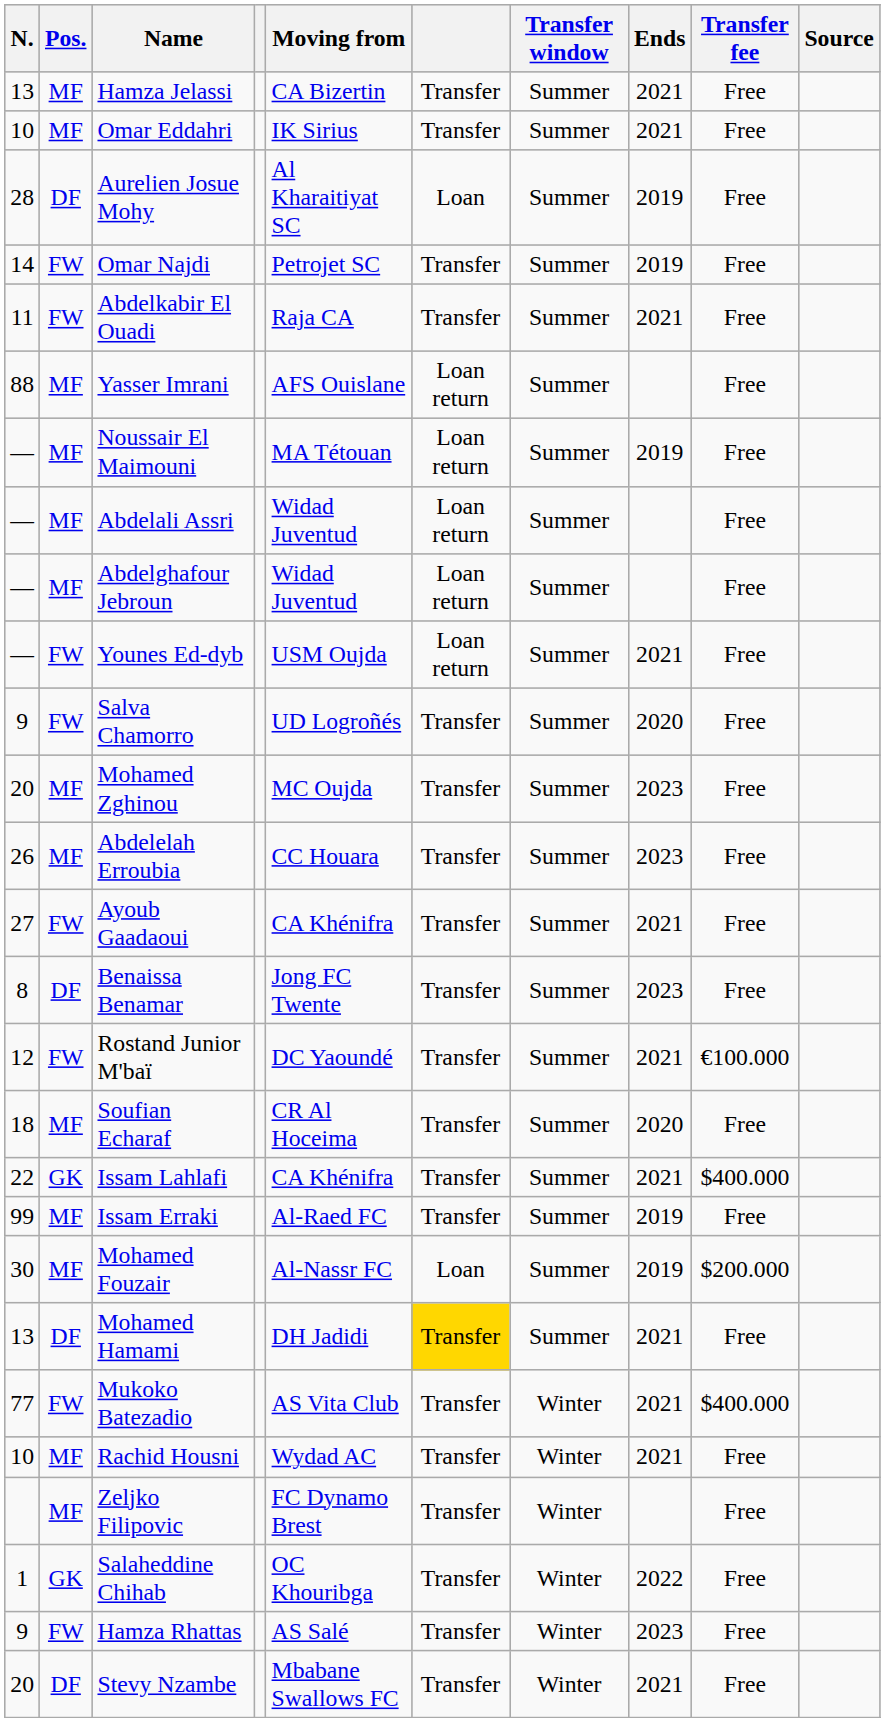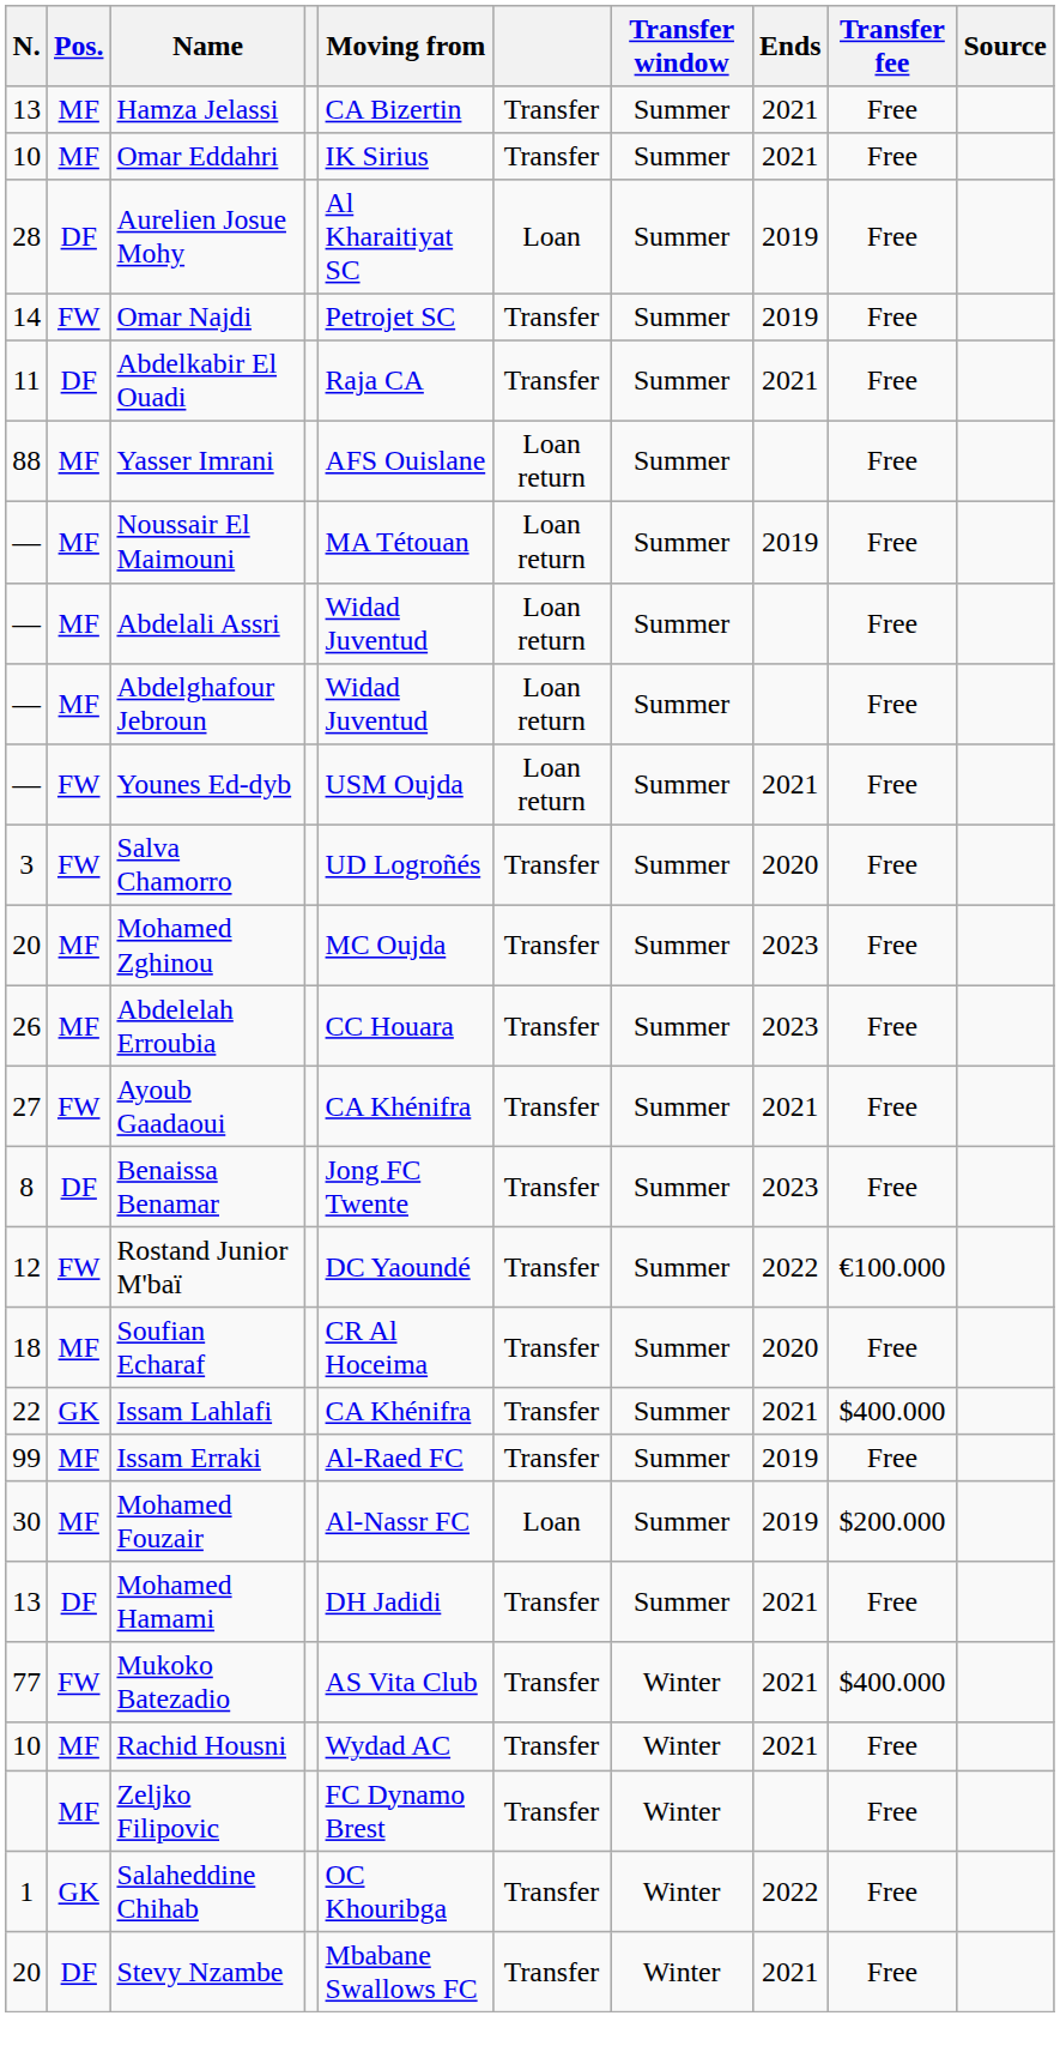Abdelkabir El Ouadi | Pos.: FW -> DF
Salva Chamorro | N.: 9 -> 3
Rostand Junior M'baï | Ends: 2021 -> 2022
Mohamed Hamami | column 6: gold background -> no background
- row: 9 | FW | Hamza Rhattas | AS Salé | Transfer | Winter | 2023 | Free
